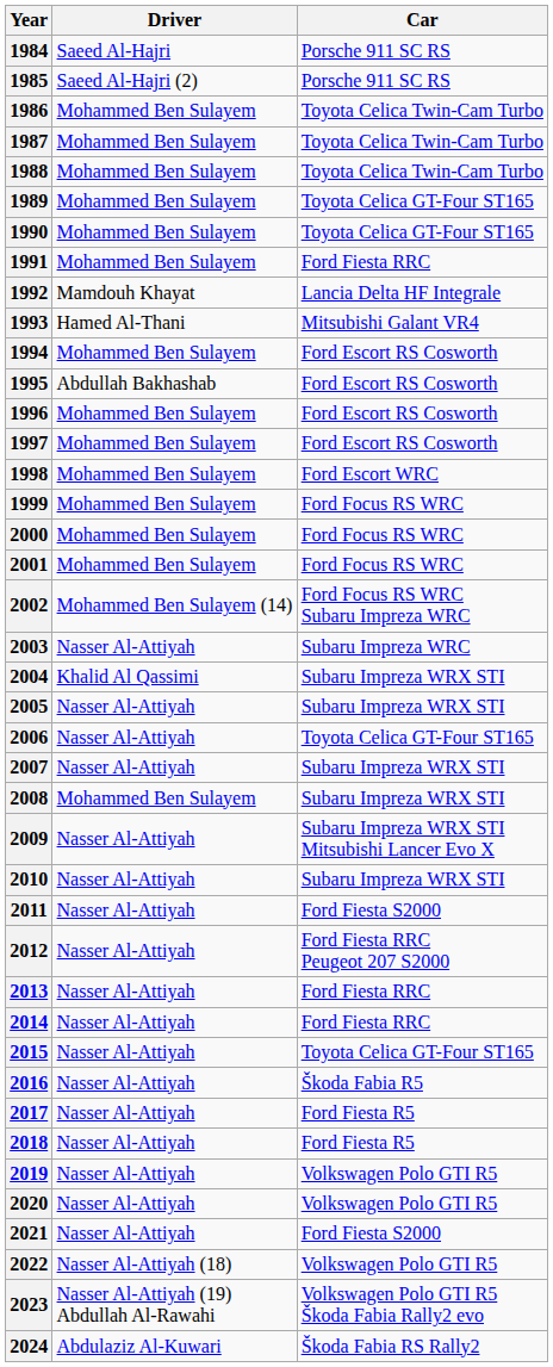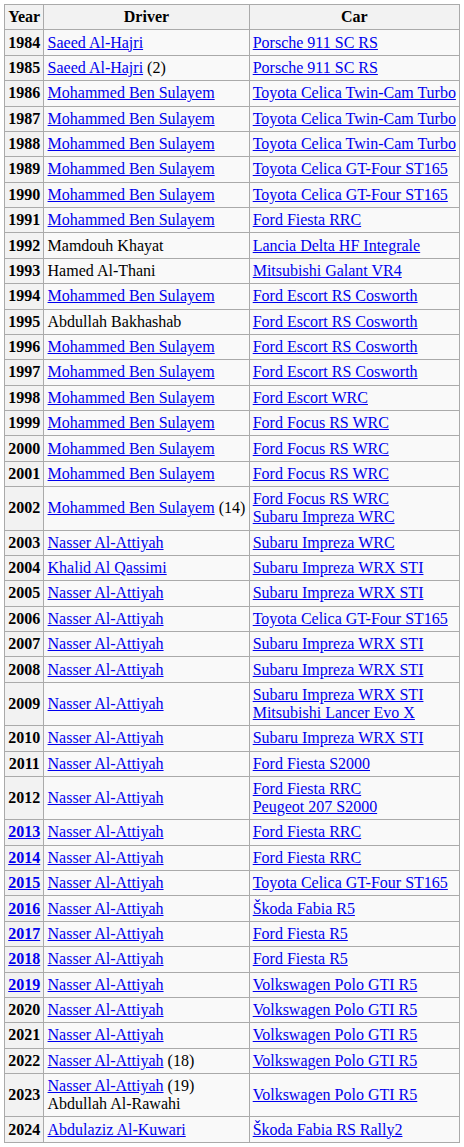2008 | Driver: Mohammed Ben Sulayem -> Nasser Al-Attiyah
2021 | Car: Ford Fiesta S2000 -> Volkswagen Polo GTI R5
2023 | Car: Volkswagen Polo GTI R5 Škoda Fabia Rally2 evo -> Volkswagen Polo GTI R5
